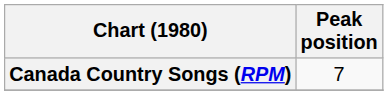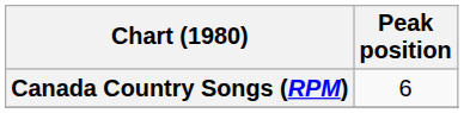Canada Country Songs (RPM) | Peak position: 7 -> 6
